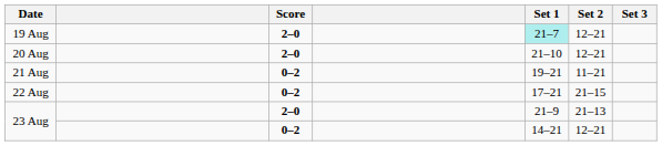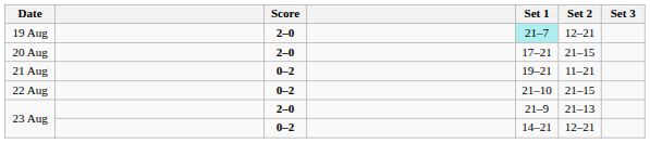20 Aug | Set 1: 21–10 -> 17–21
20 Aug | Set 2: 12–21 -> 21–15
22 Aug | Set 1: 17–21 -> 21–10
